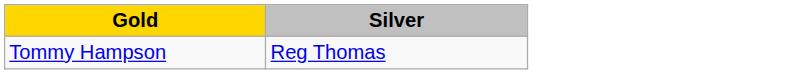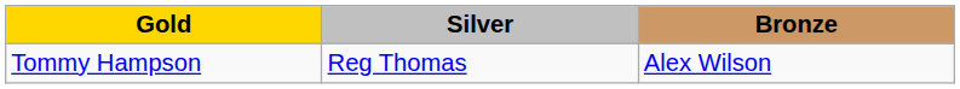+ column: Bronze | Alex Wilson
